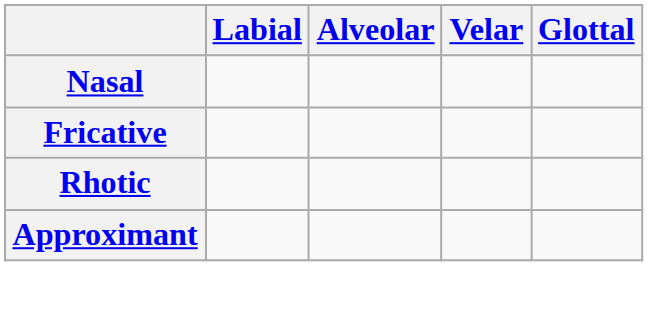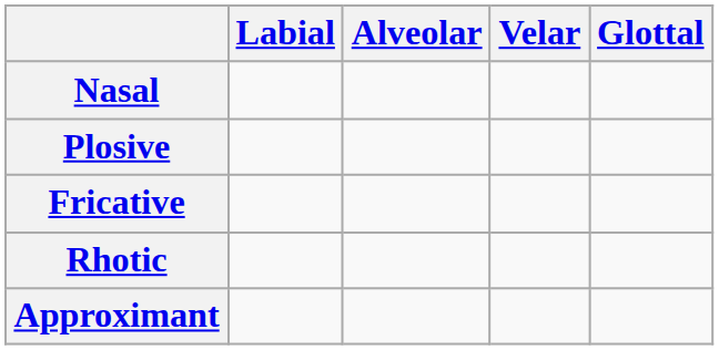+ row: Plosive
